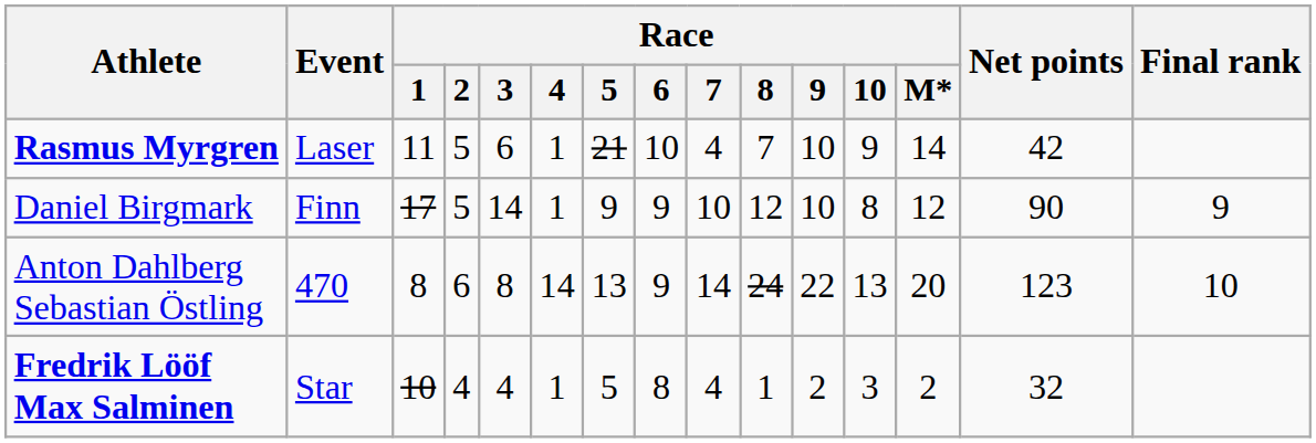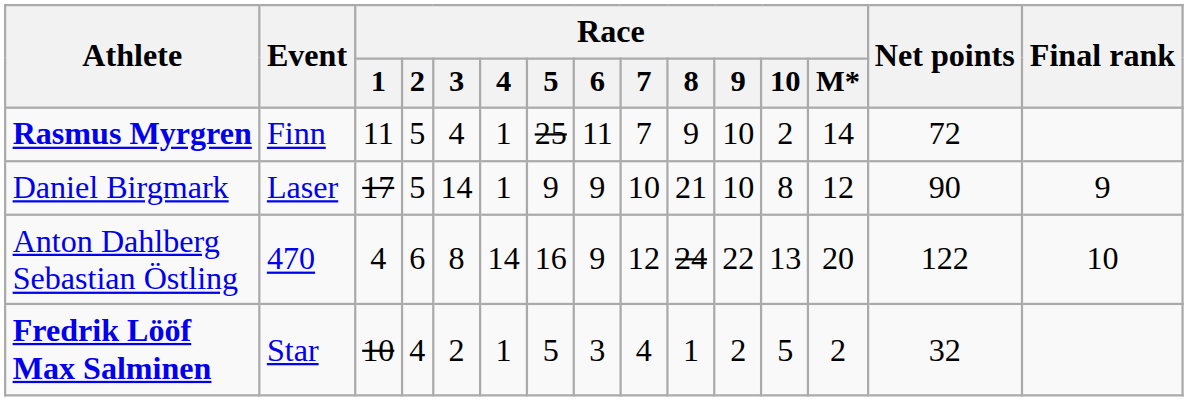Rasmus Myrgren | Event: Laser -> Finn
Rasmus Myrgren | Race / 3: 6 -> 4
Rasmus Myrgren | Race / 5: 21 -> 25
Rasmus Myrgren | Race / 6: 10 -> 11
Rasmus Myrgren | Race / 7: 4 -> 7
Rasmus Myrgren | Race / 8: 7 -> 9
Rasmus Myrgren | Race / 10: 9 -> 2
Rasmus Myrgren | Net points: 42 -> 72
Daniel Birgmark | Event: Finn -> Laser
Daniel Birgmark | Race / 8: 12 -> 21
Anton Dahlberg Sebastian Östling | Race / 1: 8 -> 4
Anton Dahlberg Sebastian Östling | Race / 5: 13 -> 16
Anton Dahlberg Sebastian Östling | Race / 7: 14 -> 12
Anton Dahlberg Sebastian Östling | Net points: 123 -> 122
Fredrik Lööf Max Salminen | Race / 3: 4 -> 2
Fredrik Lööf Max Salminen | Race / 6: 8 -> 3
Fredrik Lööf Max Salminen | Race / 10: 3 -> 5
